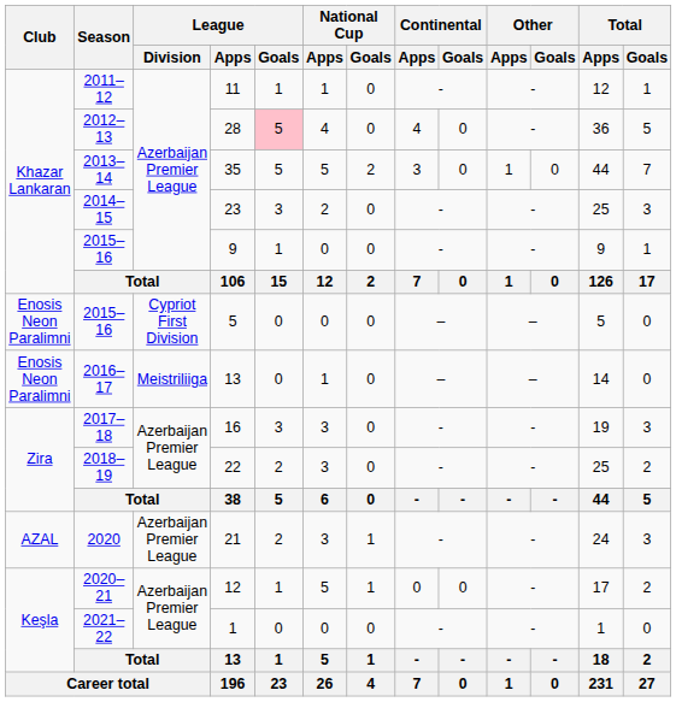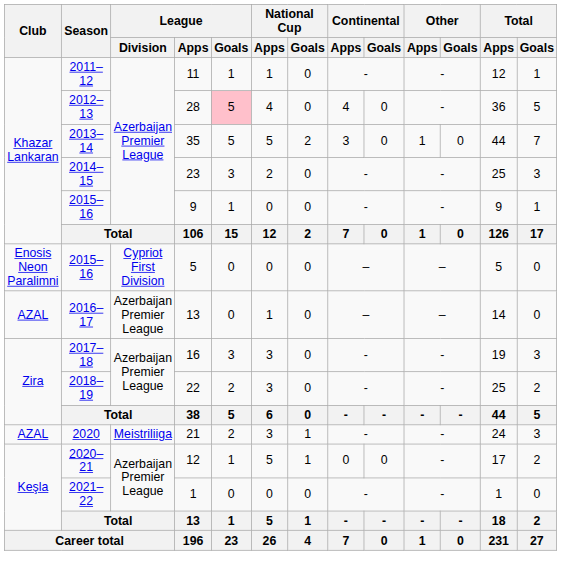2016–17 / 13 | Club: Enosis Neon Paralimni -> AZAL
2016–17 / 13 | League / Division: Meistriliiga -> Azerbaijan Premier League
21 | League / Division: Azerbaijan Premier League -> Meistriliiga
